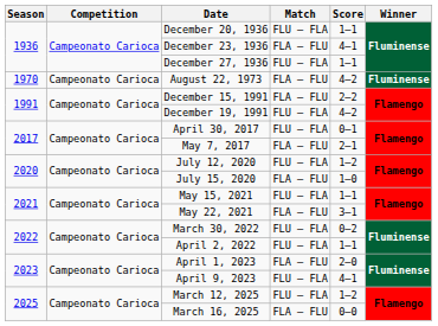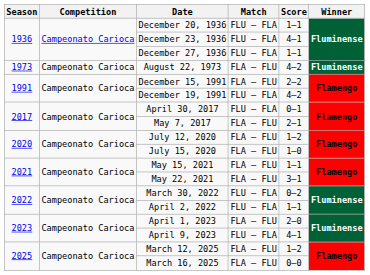December 23, 1936 | Match: FLA – FLU -> FLU – FLA
August 22, 1973 | Season: 1970 -> 1973
July 12, 2020 | Match: FLU – FLA -> FLA – FLU
May 15, 2021 | Match: FLU – FLA -> FLA – FLU
March 12, 2025 | Match: FLU – FLA -> FLA – FLU
